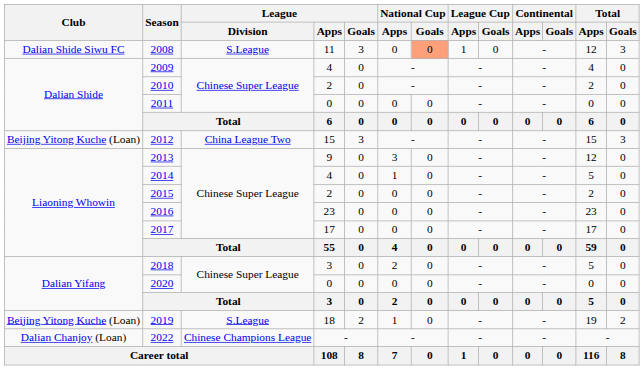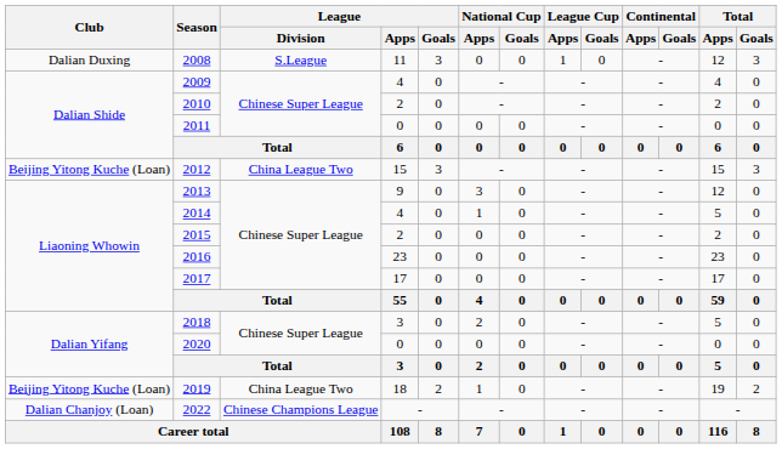2008 | Club: Dalian Shide Siwu FC -> Dalian Duxing
2008 | National Cup / Goals: lightsalmon background -> no background
2019 | League / Division: S.League -> China League Two
